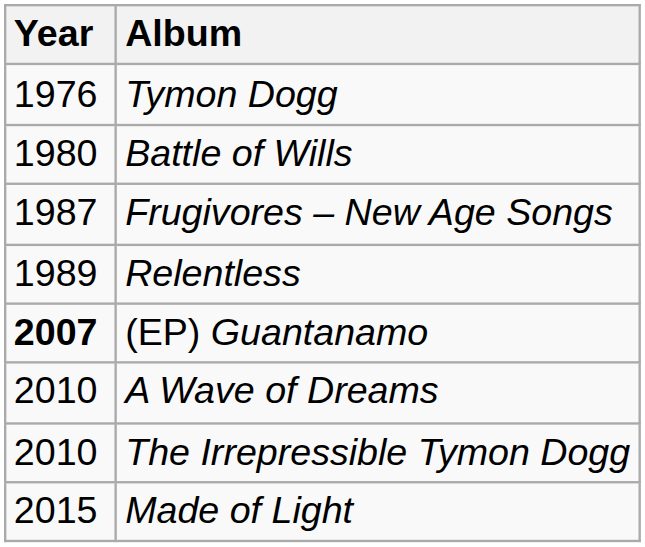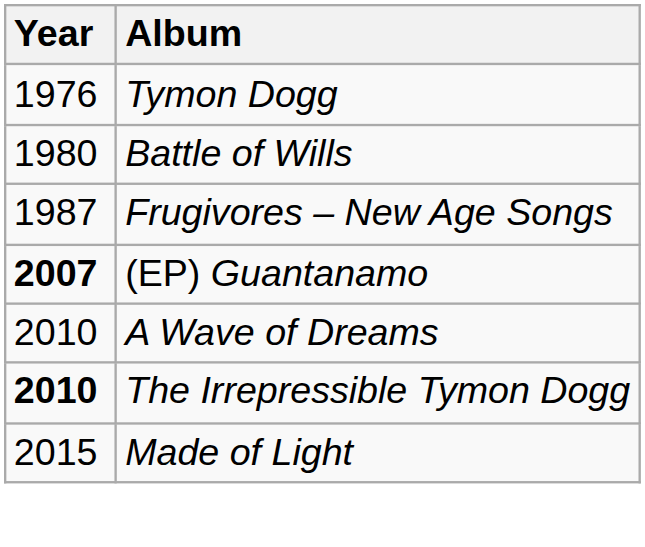- row: 1989 | Relentless
The Irrepressible Tymon Dogg | Year: normal -> bold
